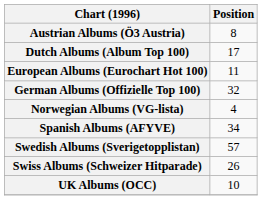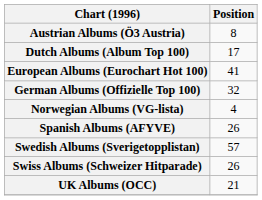European Albums (Eurochart Hot 100) | Position: 11 -> 41
Spanish Albums (AFYVE) | Position: 34 -> 26
UK Albums (OCC) | Position: 10 -> 21
